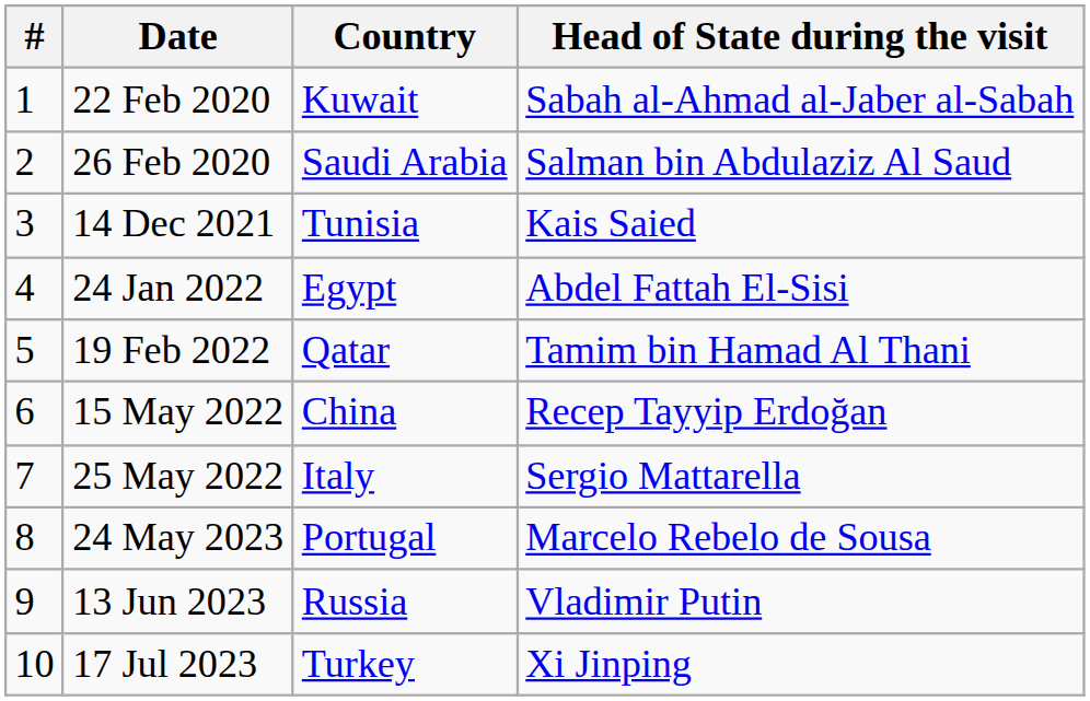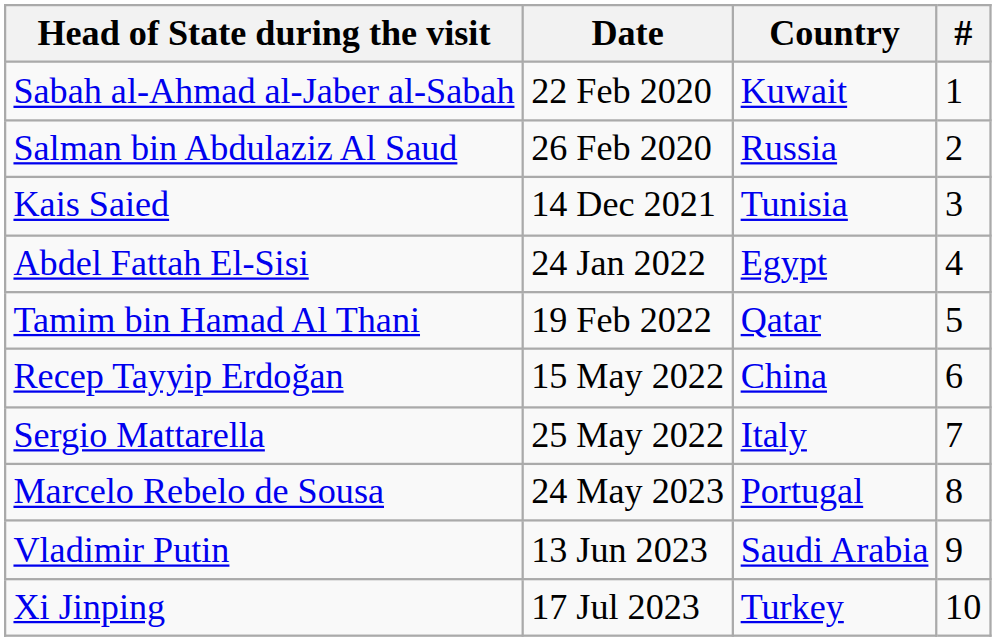columns swapped: # <-> Head of State during the visit
26 Feb 2020 | Country: Saudi Arabia -> Russia
13 Jun 2023 | Country: Russia -> Saudi Arabia
